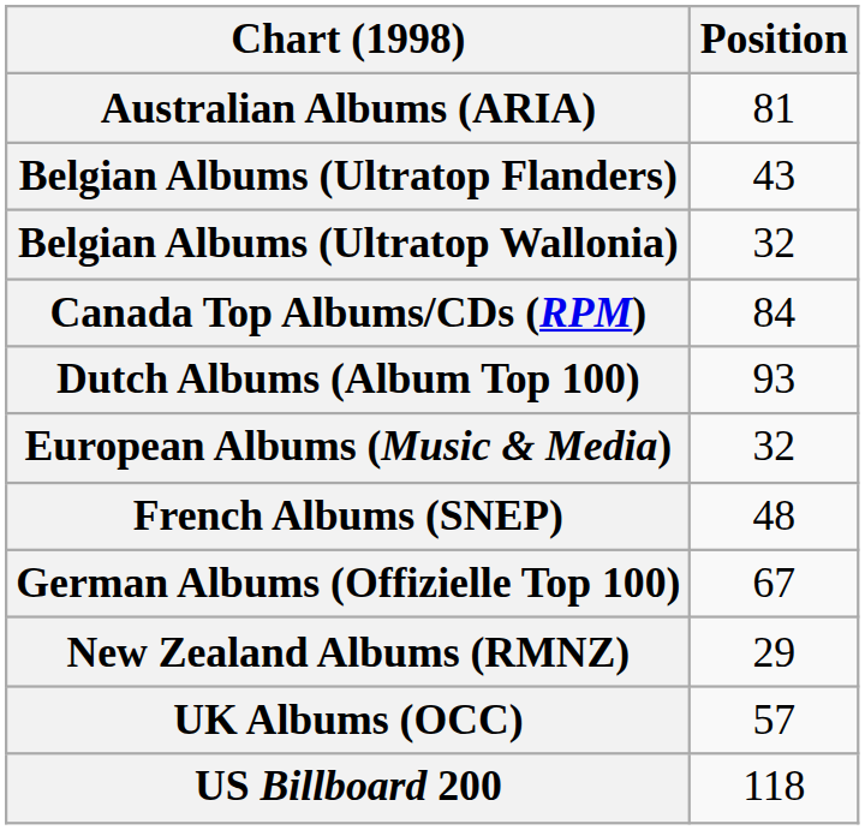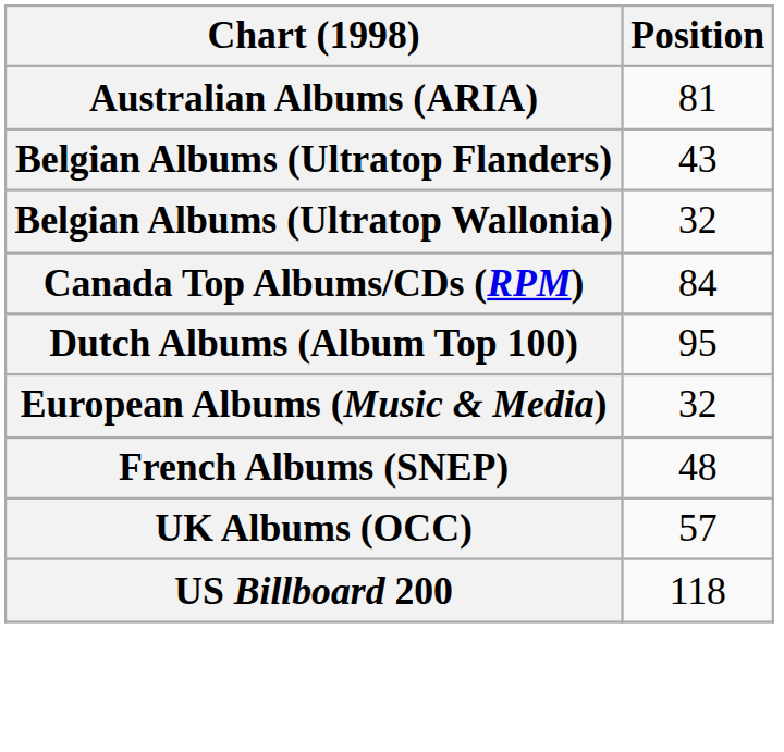Dutch Albums (Album Top 100) | Position: 93 -> 95
- row: German Albums (Offizielle Top 100) | 67
- row: New Zealand Albums (RMNZ) | 29
